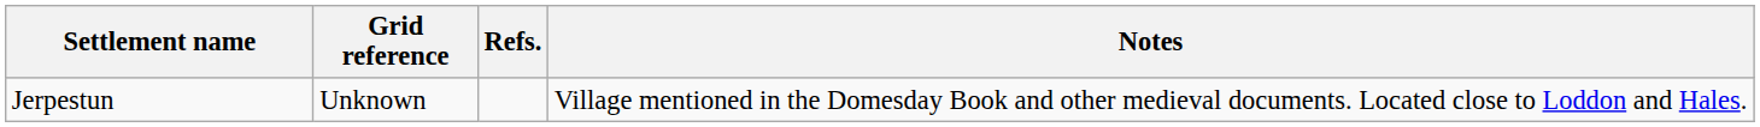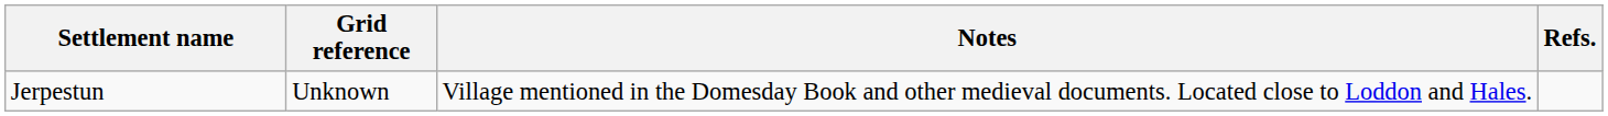columns swapped: Notes <-> Refs.
